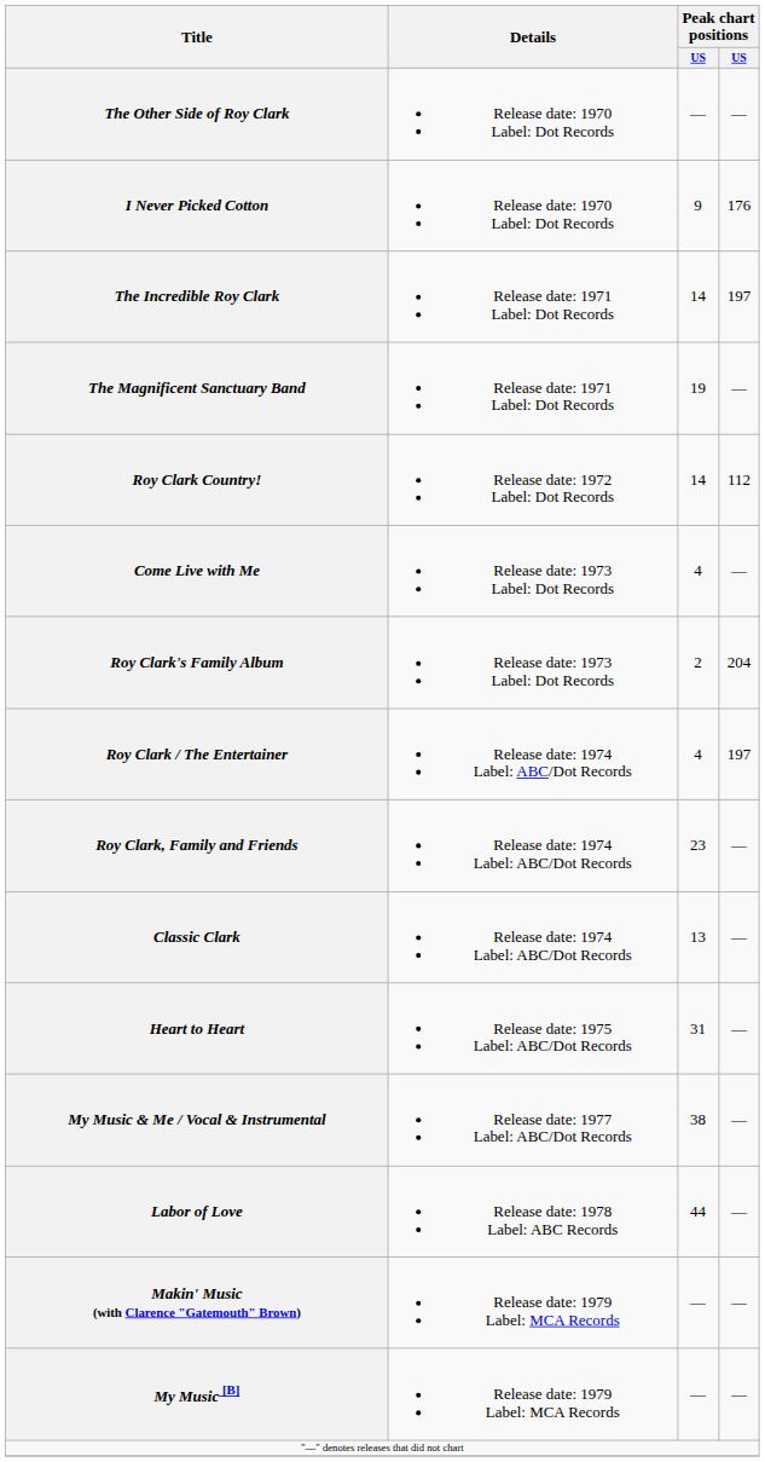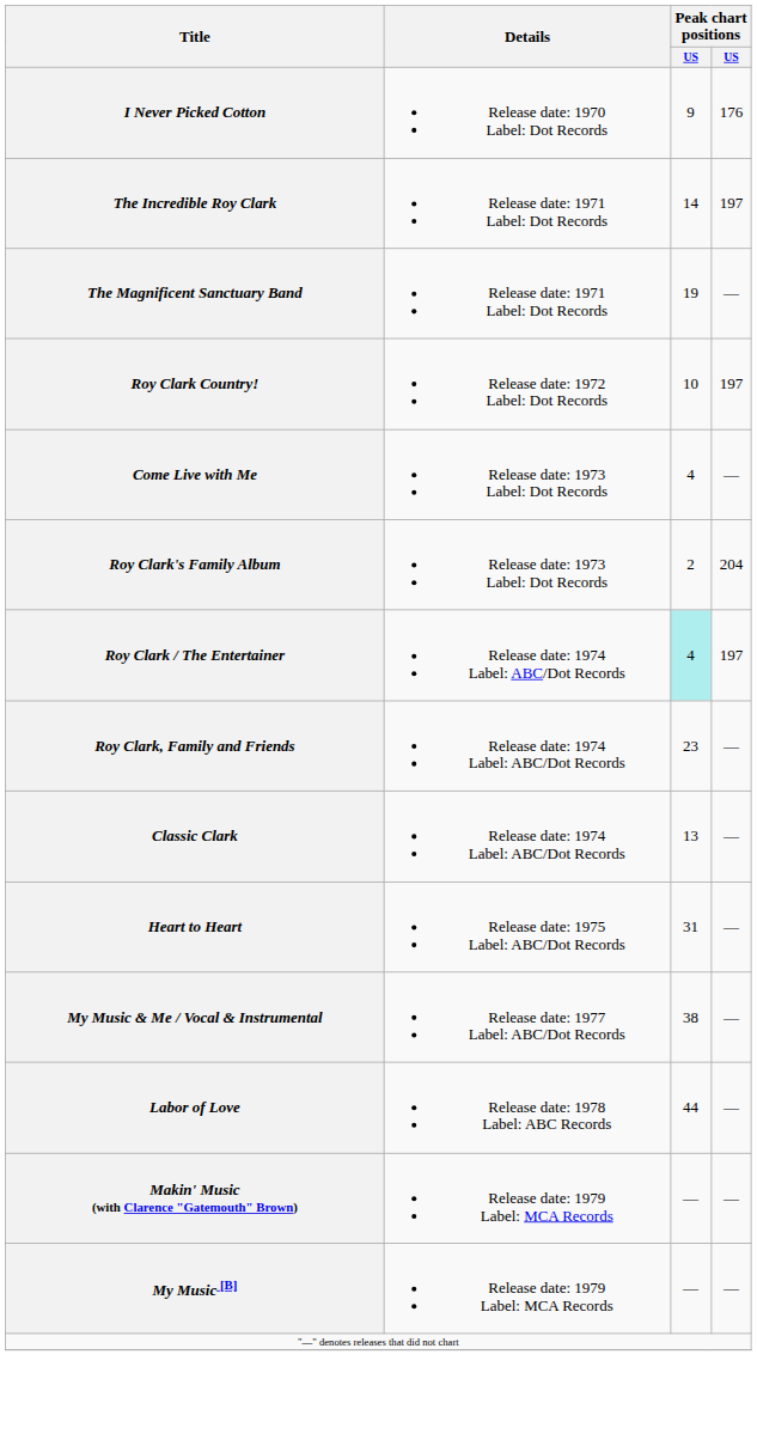- row: The Other Side of Roy Clark | Release date: 1970 Label: Dot Records | — | —
Roy Clark Country! | column 3: 14 -> 10
Roy Clark Country! | column 4: 112 -> 197
Roy Clark / The Entertainer | column 3: no background -> paleturquoise background
